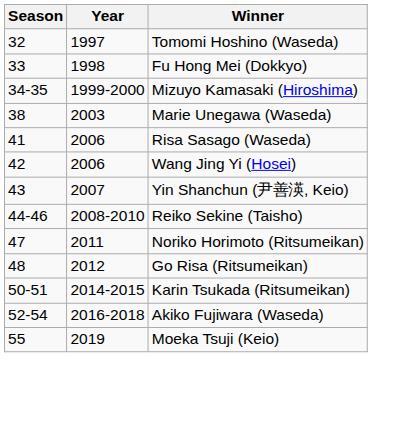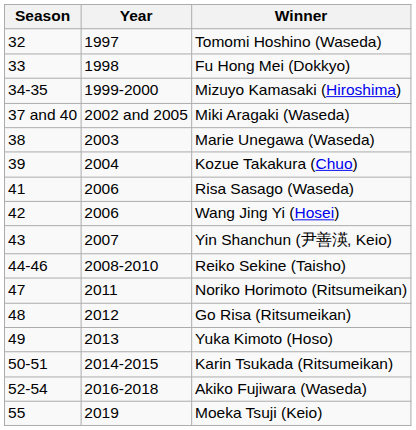+ row: 37 and 40 | 2002 and 2005 | Miki Aragaki (Waseda)
+ row: 39 | 2004 | Kozue Takakura (Chuo)
+ row: 49 | 2013 | Yuka Kimoto (Hoso)
